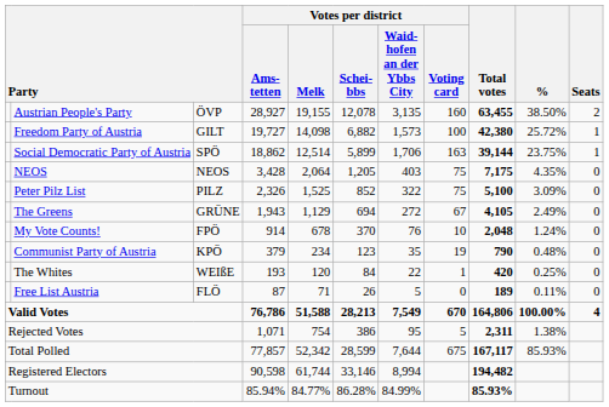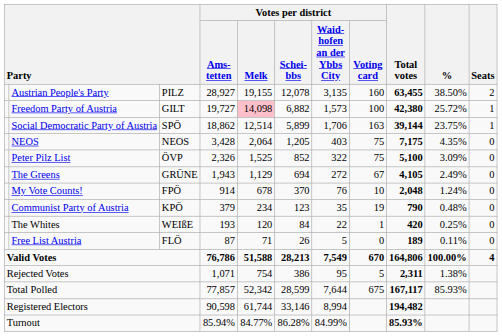Austrian People's Party | column 3: ÖVP -> PILZ
Freedom Party of Austria | Votes per district / Melk: no background -> pink background
Peter Pilz List | column 3: PILZ -> ÖVP
